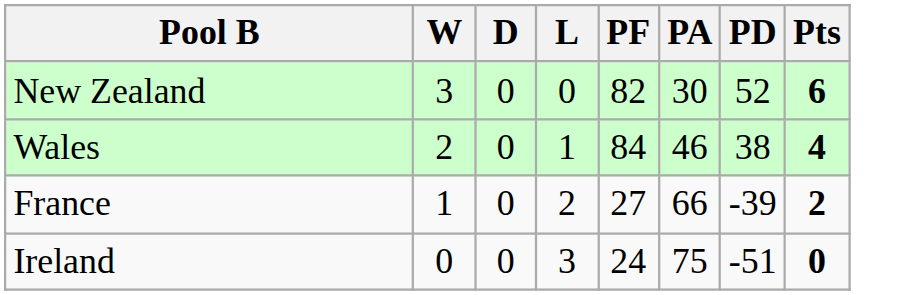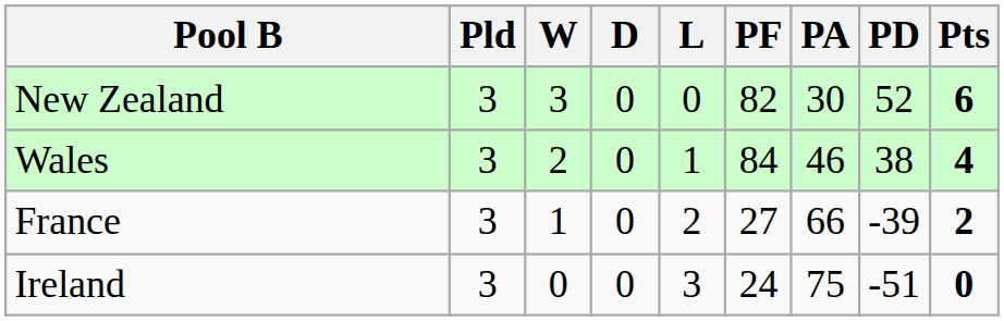+ column: Pld | 3 | 3 | 3 | 3
